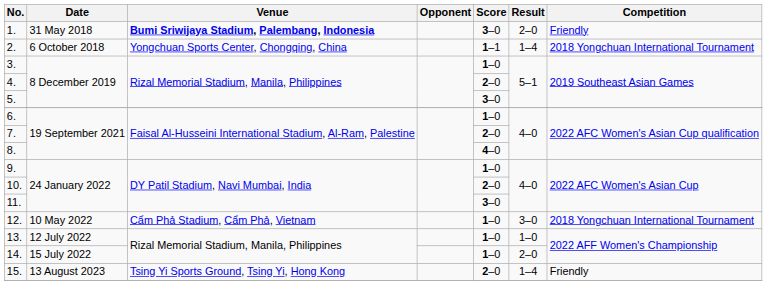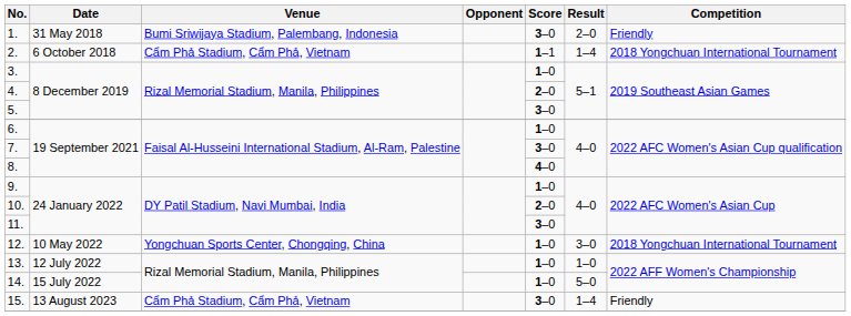1. | Venue: bold -> normal
2. | Venue: Yongchuan Sports Center, Chongqing, China -> Cẩm Phả Stadium, Cẩm Phả, Vietnam
7. | Score: 2–0 -> 3–0
12. | Venue: Cẩm Phả Stadium, Cẩm Phả, Vietnam -> Yongchuan Sports Center, Chongqing, China
14. | Result: 2–0 -> 5–0
15. | Venue: Tsing Yi Sports Ground, Tsing Yi, Hong Kong -> Cẩm Phả Stadium, Cẩm Phả, Vietnam
15. | Score: 2–0 -> 3–0
